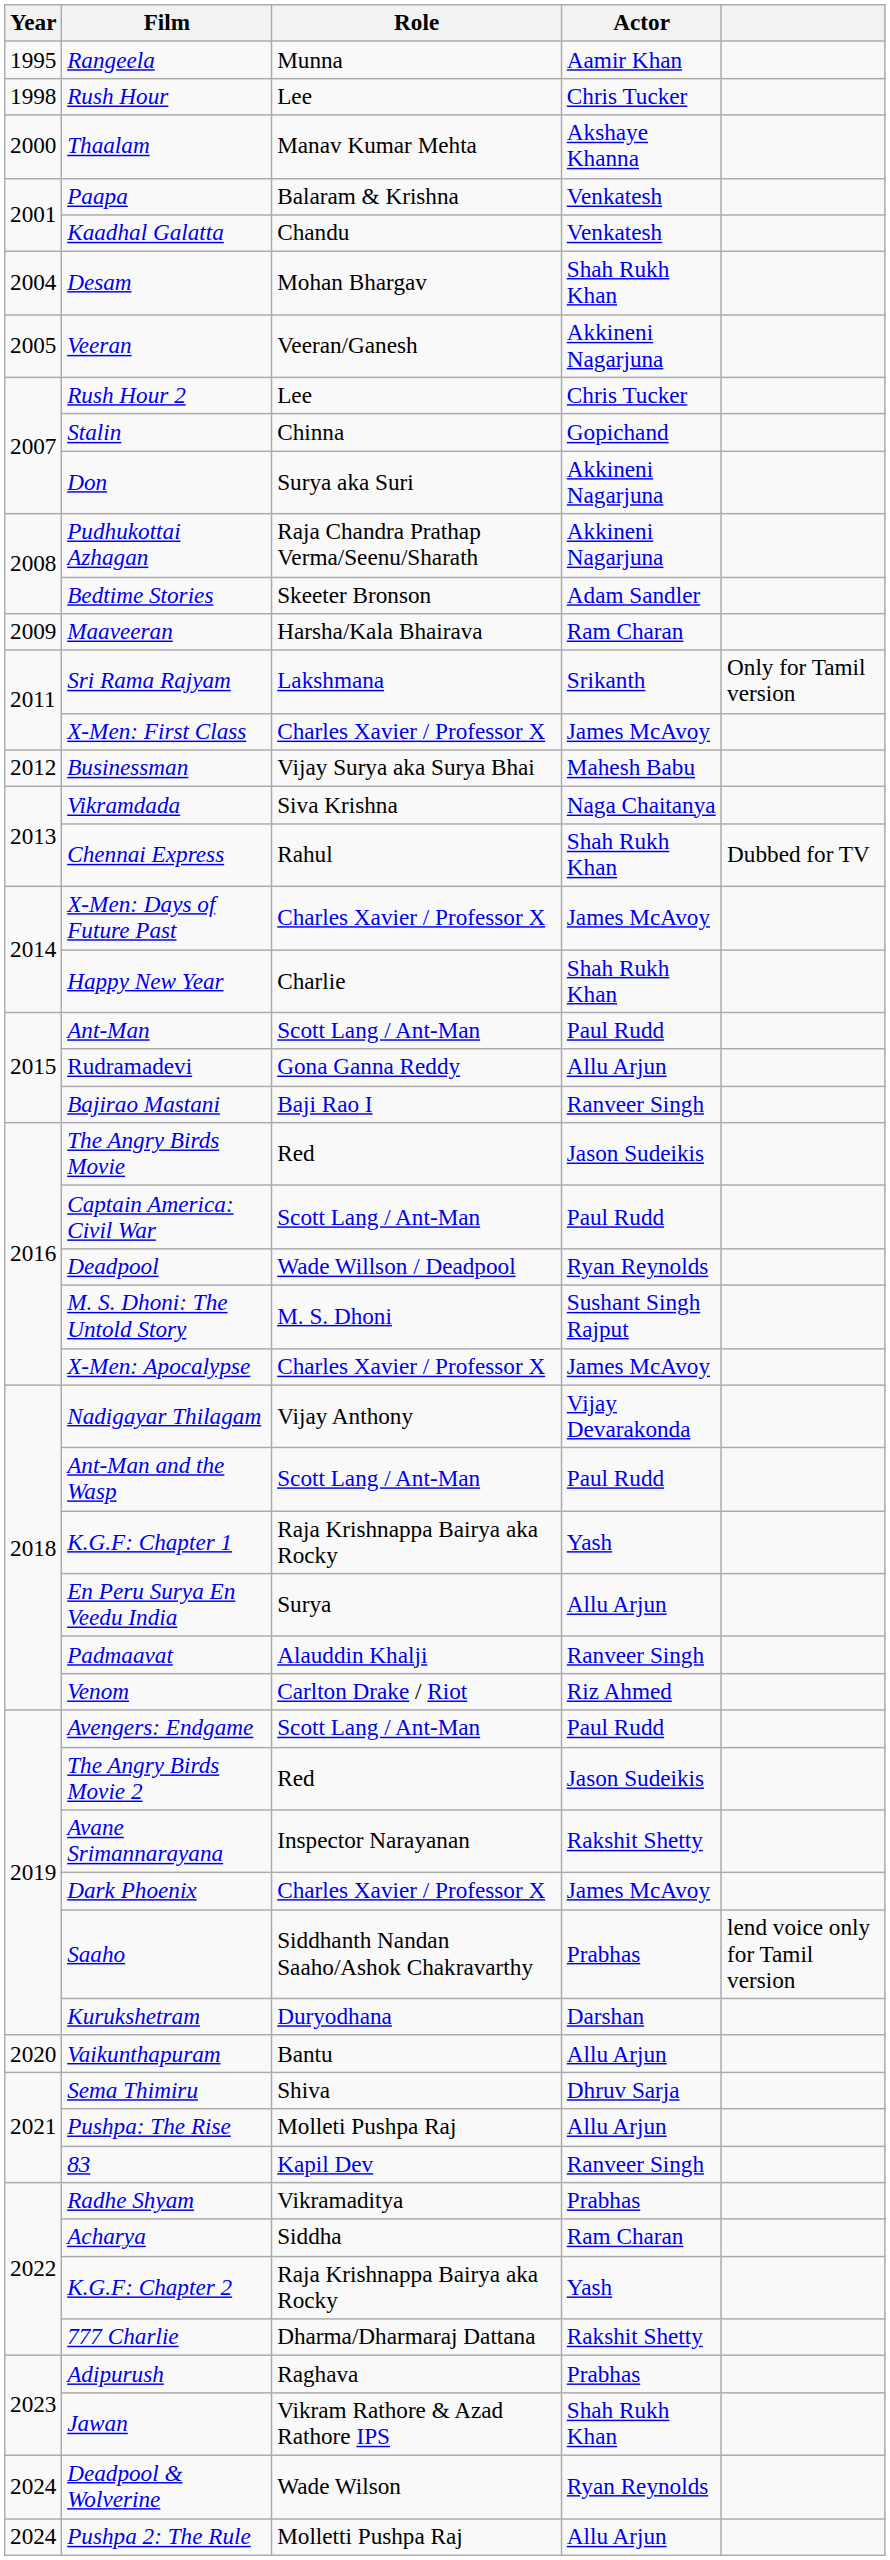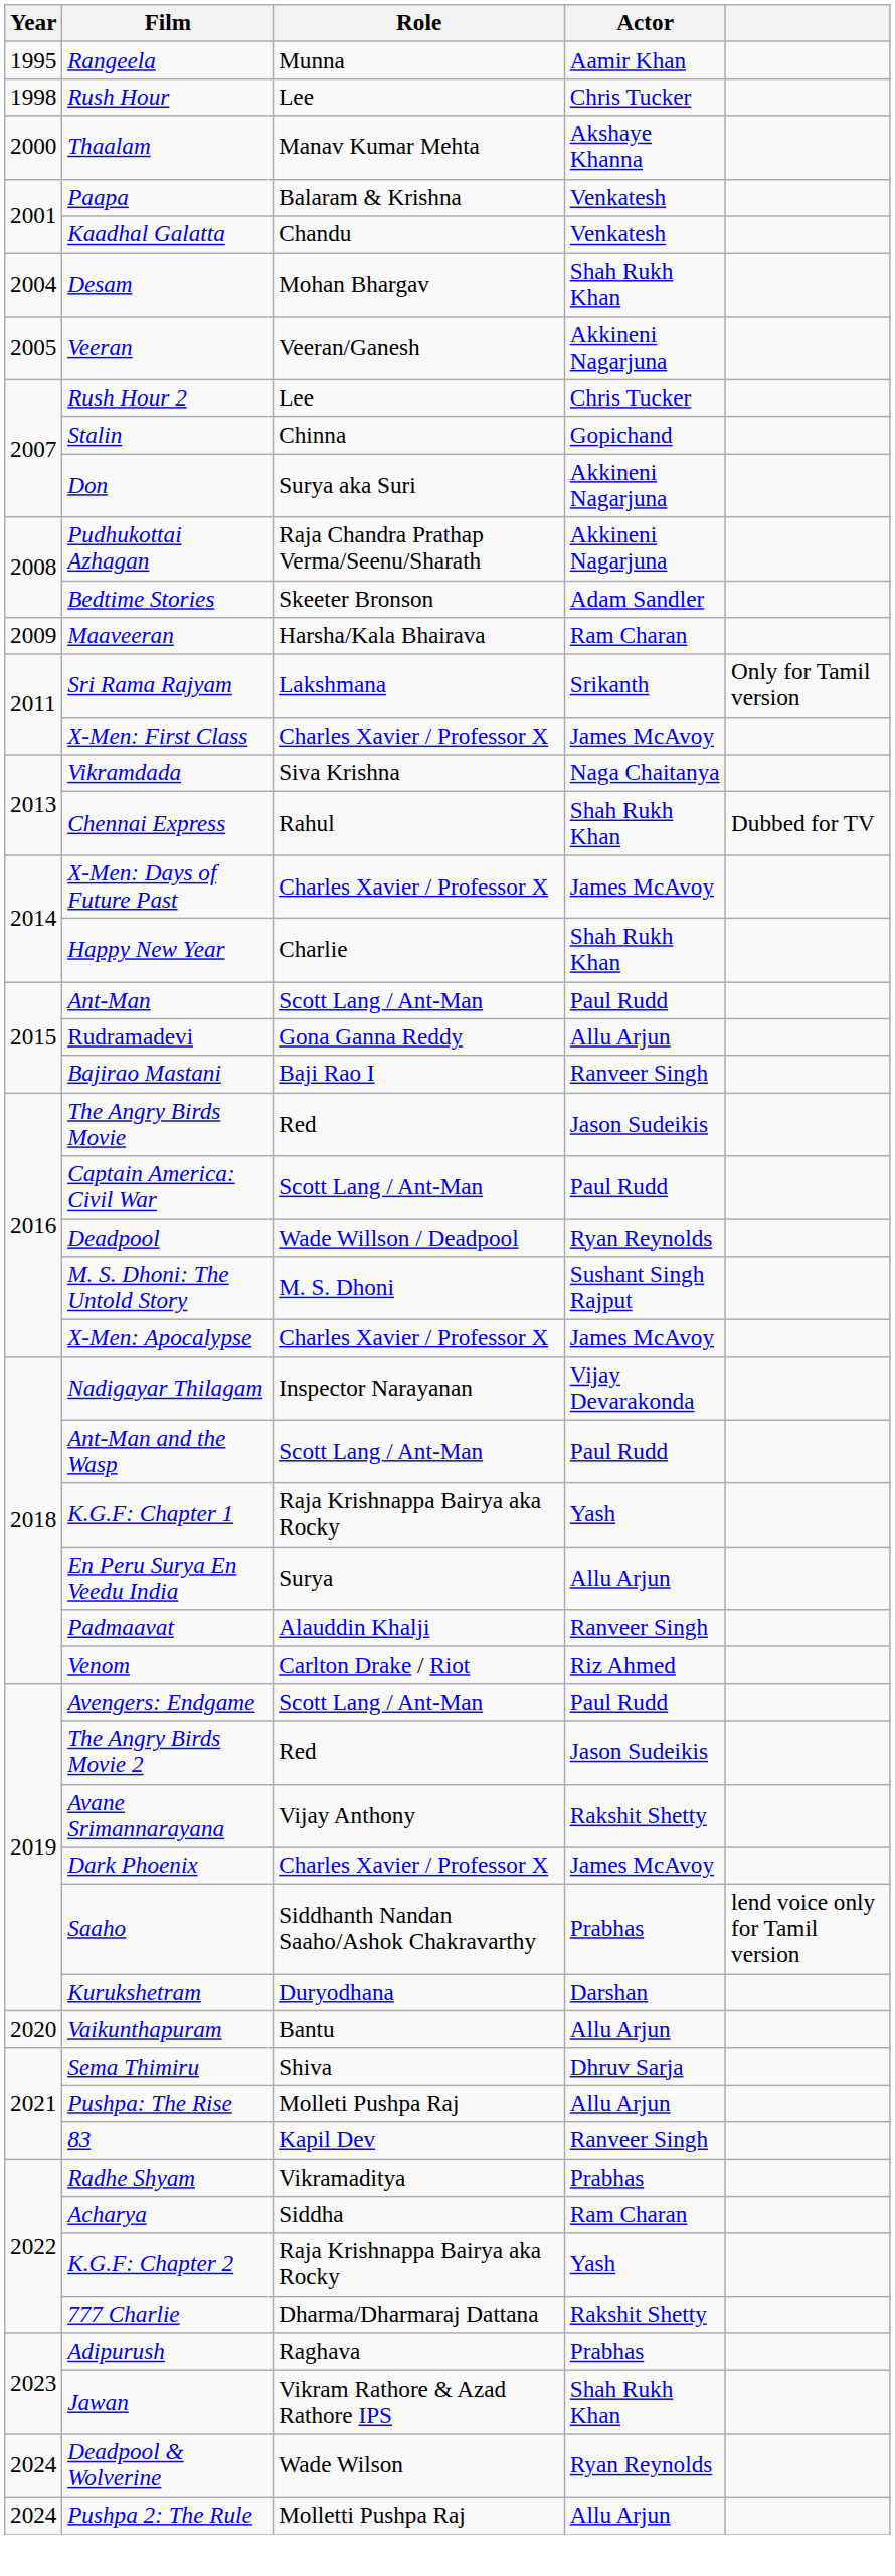- row: 2012 | Businessman | Vijay Surya aka Surya Bhai | Mahesh Babu
Nadigayar Thilagam | Role: Vijay Anthony -> Inspector Narayanan
Avane Srimannarayana | Role: Inspector Narayanan -> Vijay Anthony
